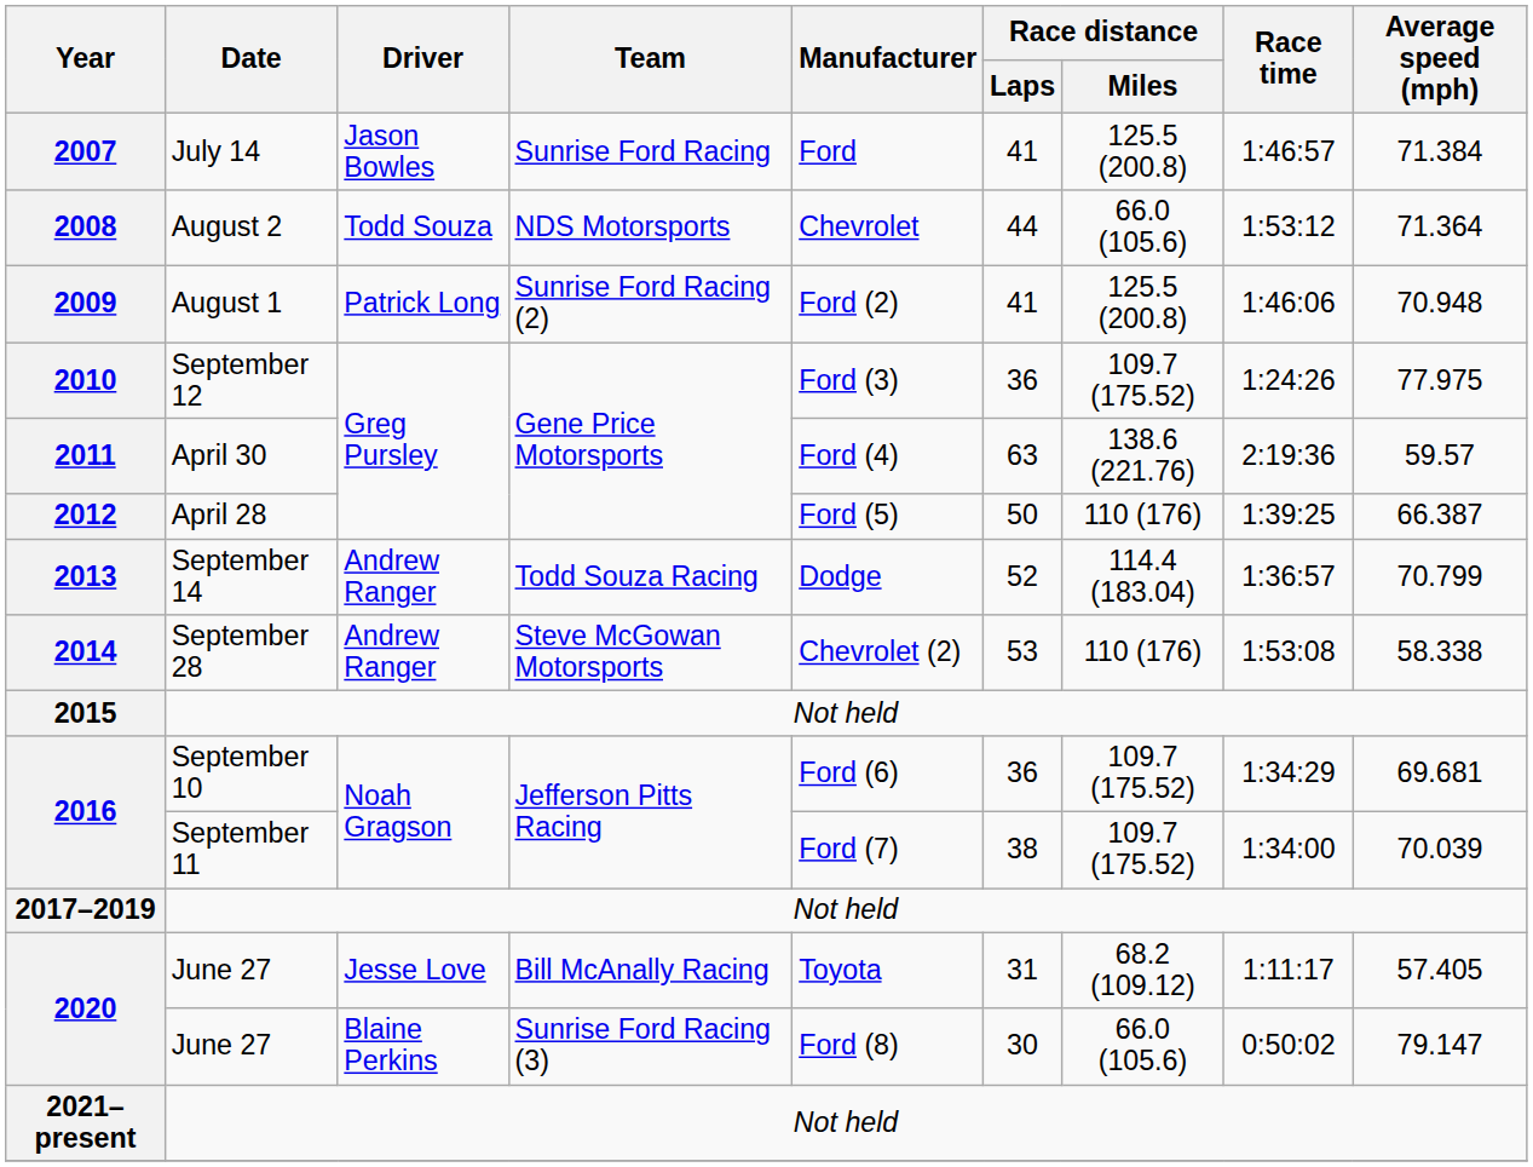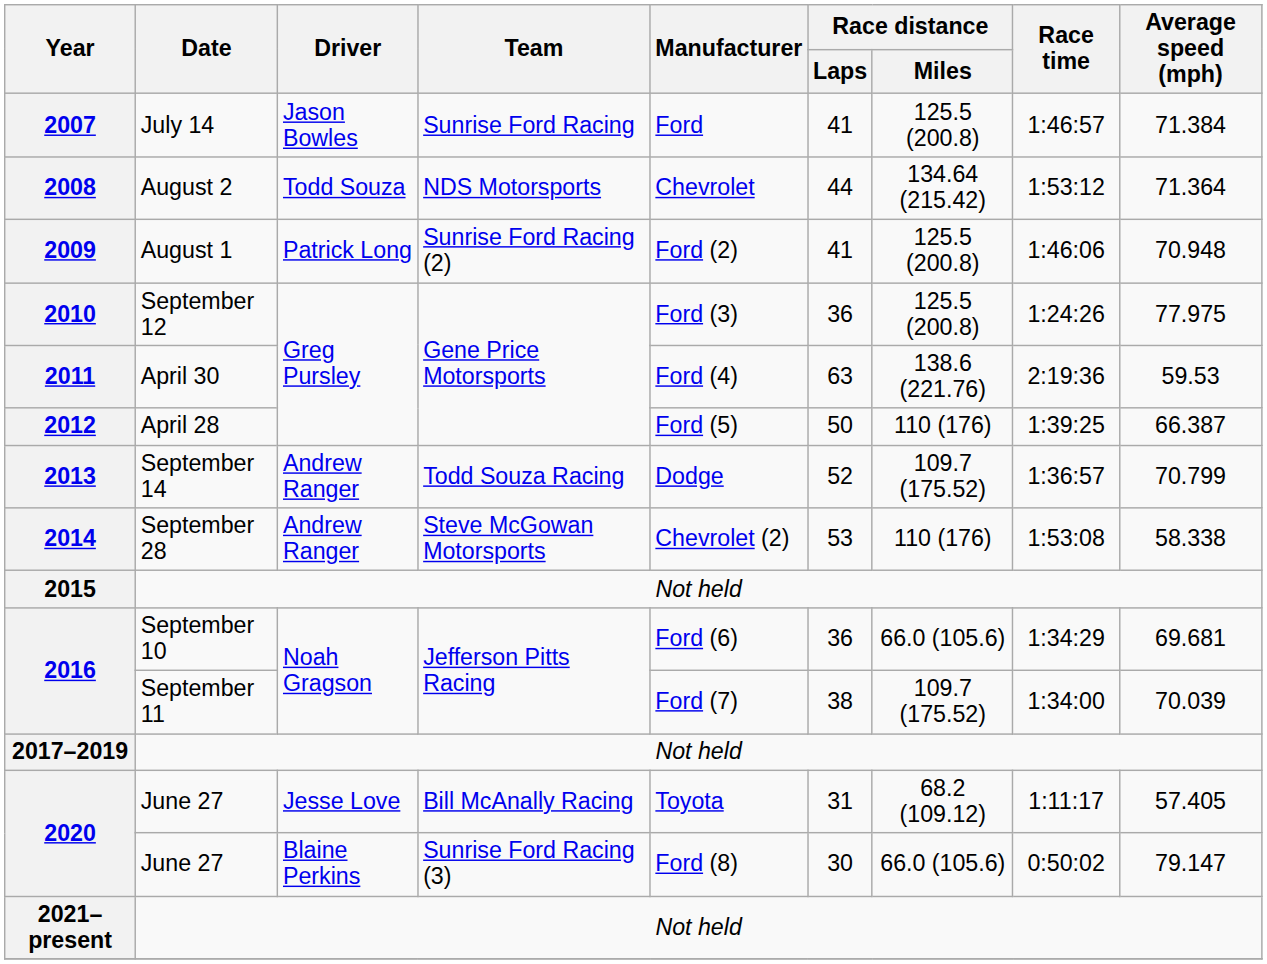2008 | Race distance / Miles: 66.0 (105.6) -> 134.64 (215.42)
2010 | Race distance / Miles: 109.7 (175.52) -> 125.5 (200.8)
2011 | Average speed (mph): 59.57 -> 59.53
2013 | Race distance / Miles: 114.4 (183.04) -> 109.7 (175.52)
2016 / September 10 | Race distance / Miles: 109.7 (175.52) -> 66.0 (105.6)
